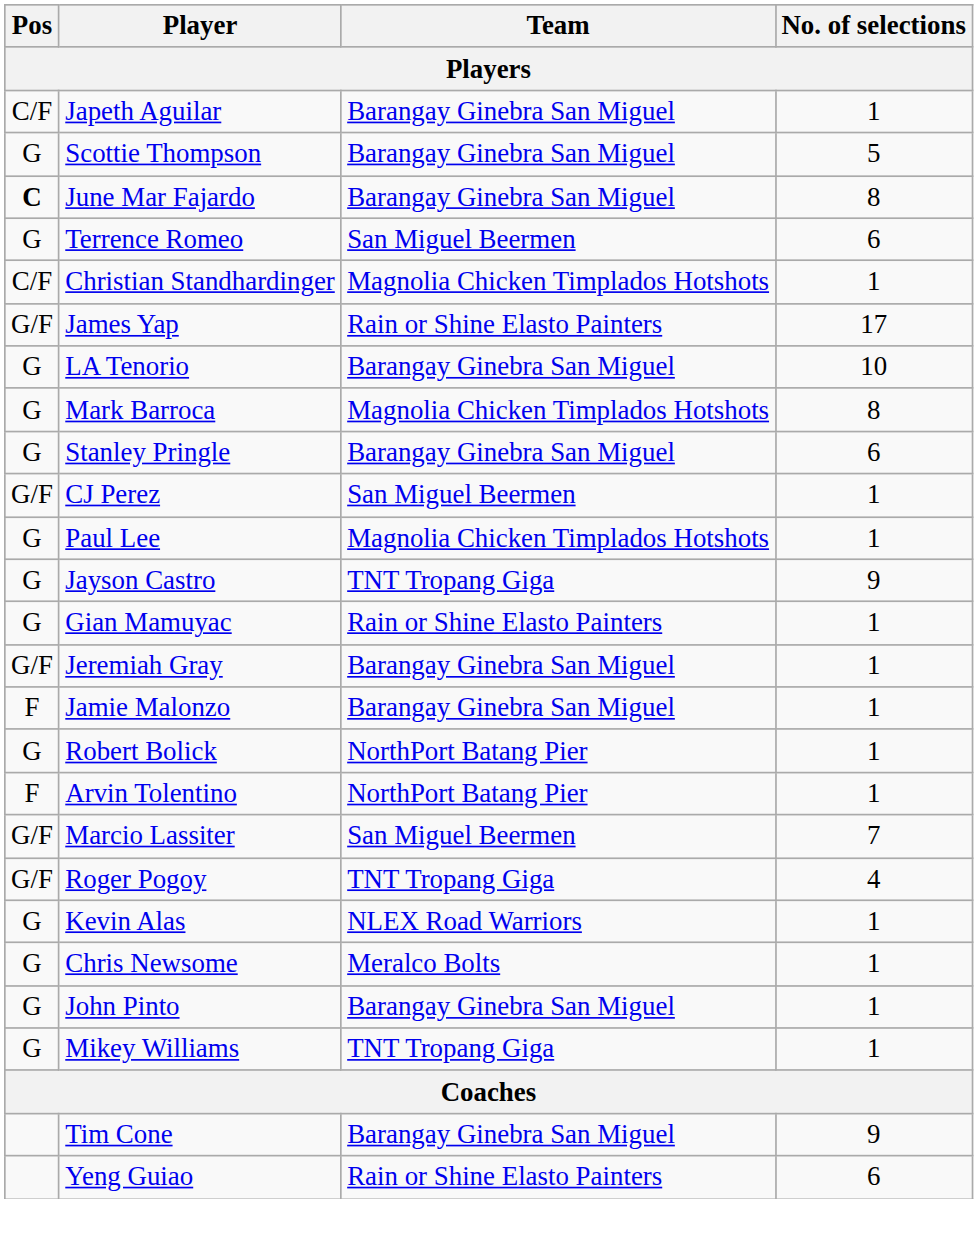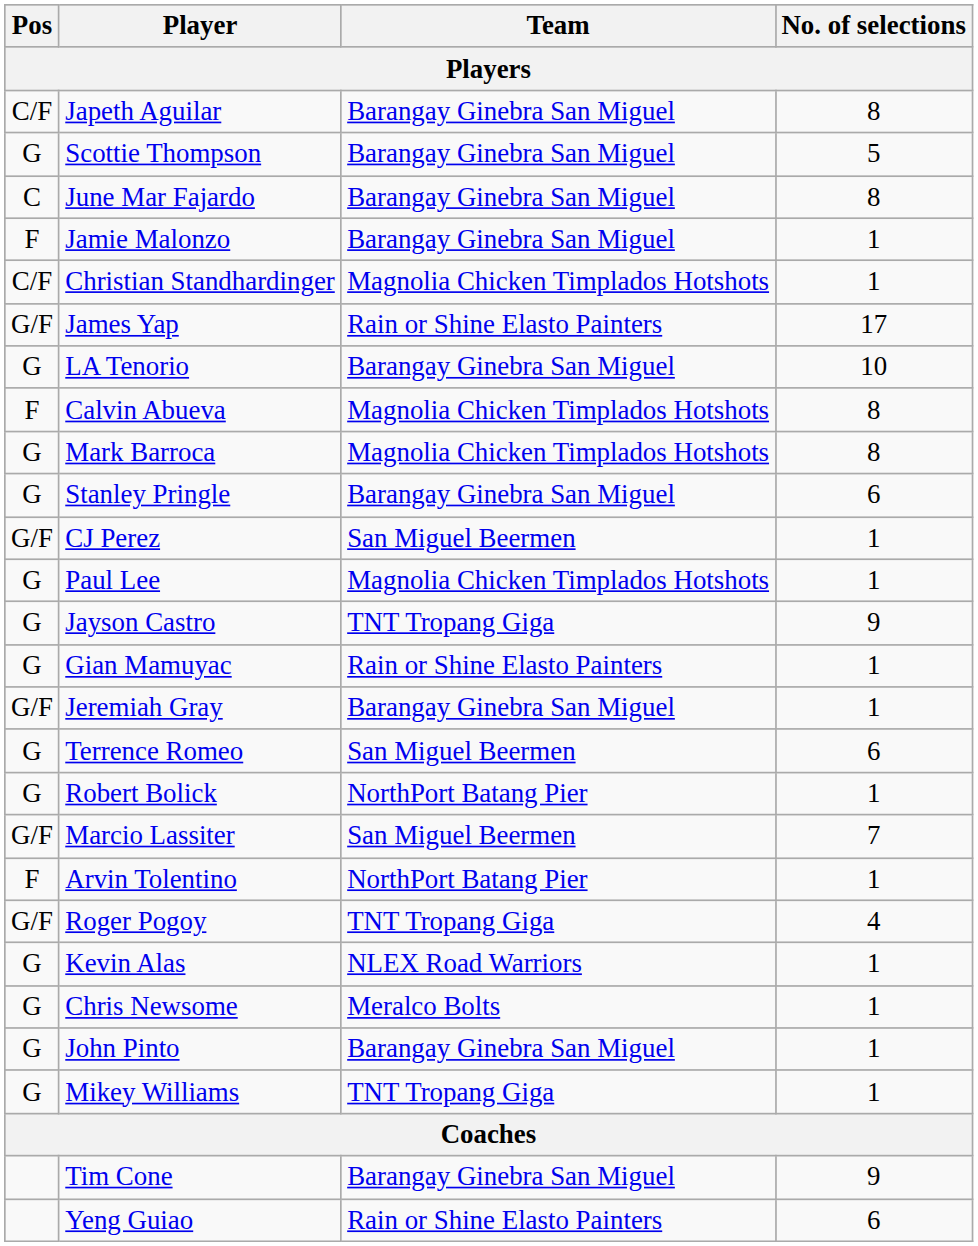Japeth Aguilar | No. of selections: 1 -> 8
June Mar Fajardo | Pos: bold -> normal
rows swapped: Jamie Malonzo <-> Terrence Romeo
+ row: F | Calvin Abueva | Magnolia Chicken Timplados Hotshots | 8
rows swapped: Marcio Lassiter <-> Arvin Tolentino
